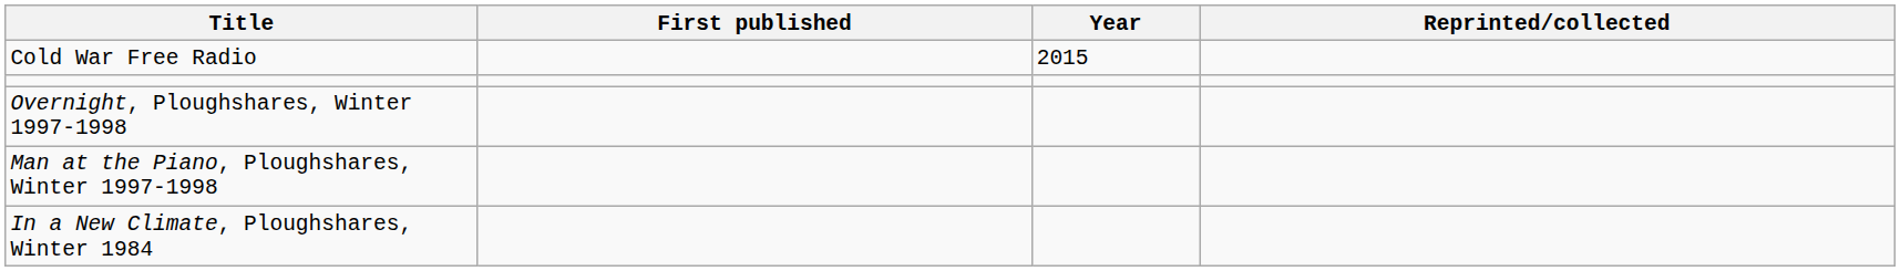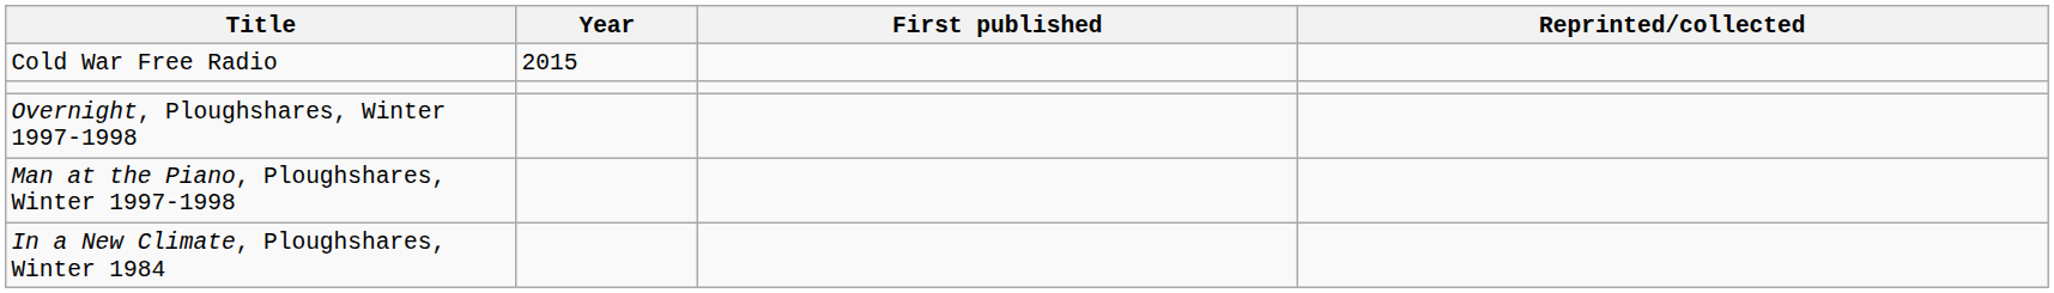columns swapped: Year <-> First published
